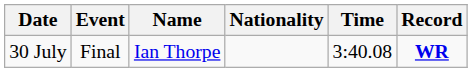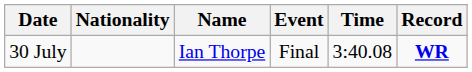columns swapped: Event <-> Nationality
